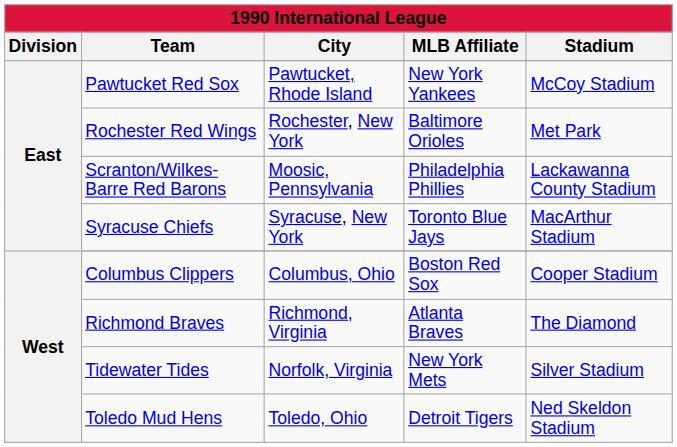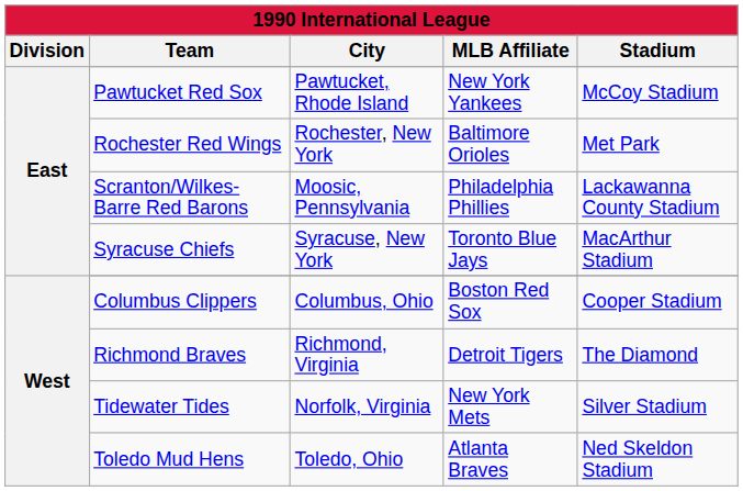Richmond Braves | MLB Affiliate: Atlanta Braves -> Detroit Tigers
Toledo Mud Hens | MLB Affiliate: Detroit Tigers -> Atlanta Braves
